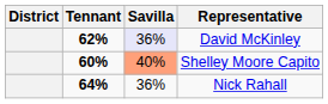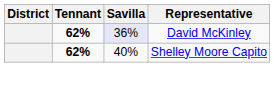Shelley Moore Capito | Tennant: 60% -> 62%
Shelley Moore Capito | Savilla: lightsalmon background -> no background
- row: 64% | 36% | Nick Rahall
